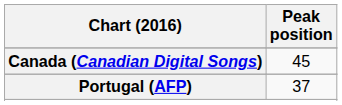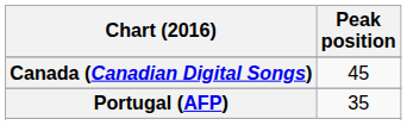Portugal (AFP) | Peak position: 37 -> 35
